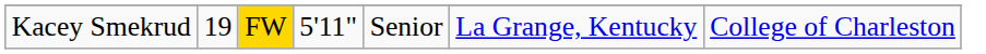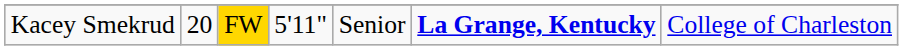Kacey Smekrud | column 2: 19 -> 20
Kacey Smekrud | column 6: normal -> bold
